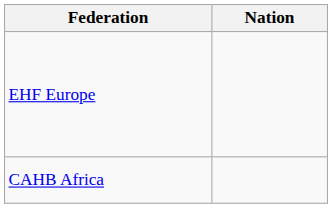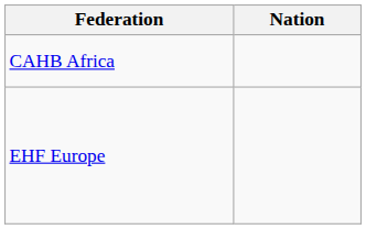rows swapped: CAHB Africa <-> EHF Europe
